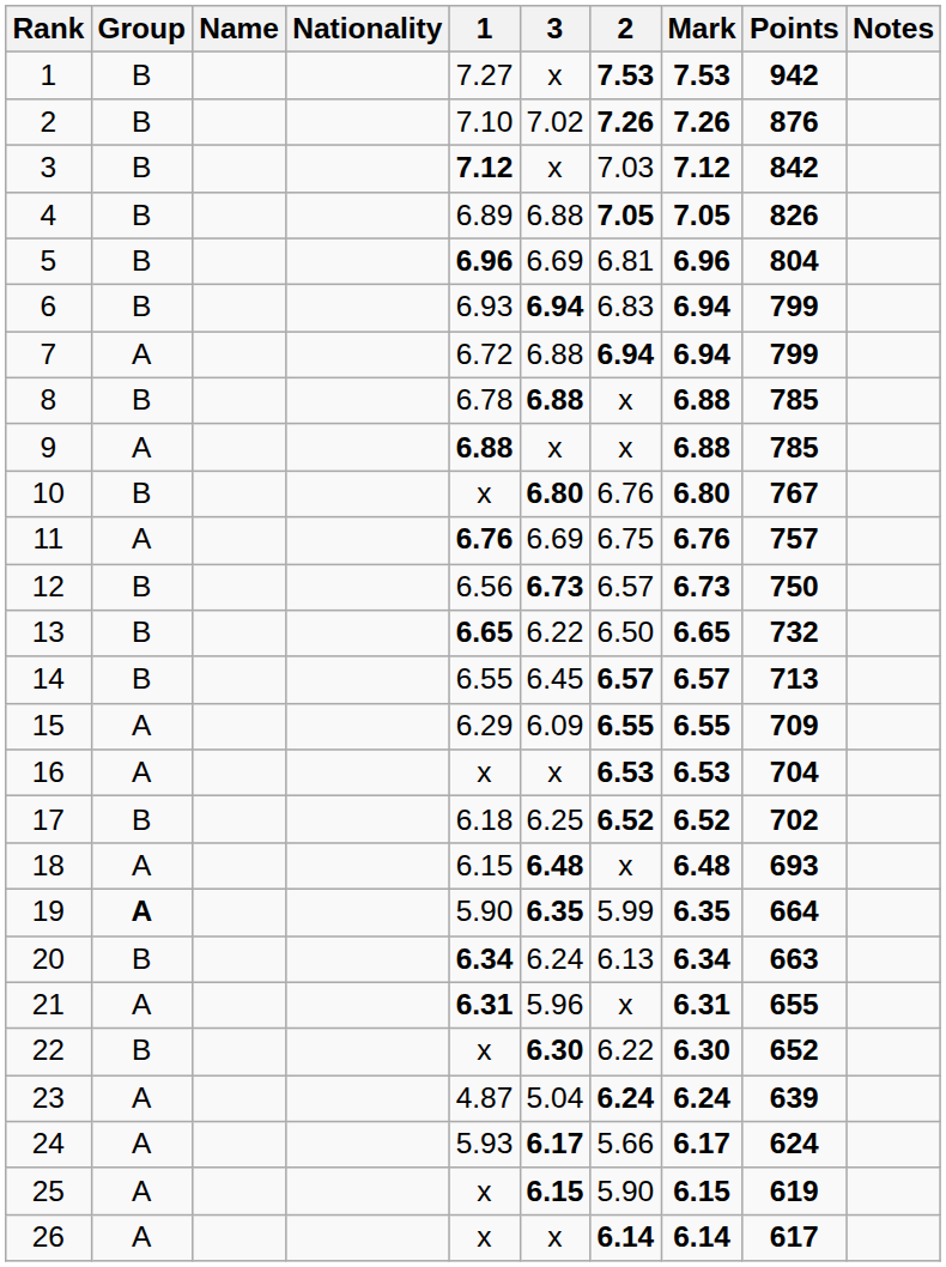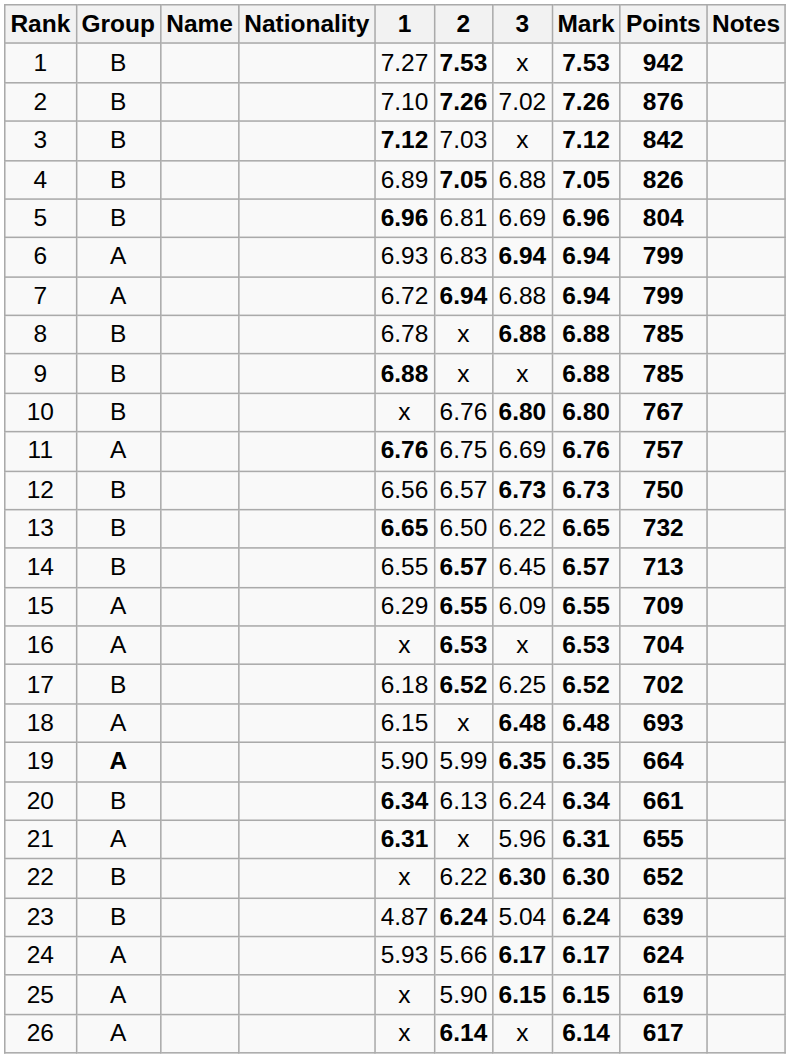columns swapped: 2 <-> 3
6 | Group: B -> A
9 | Group: A -> B
20 | Points: 663 -> 661
23 | Group: A -> B
